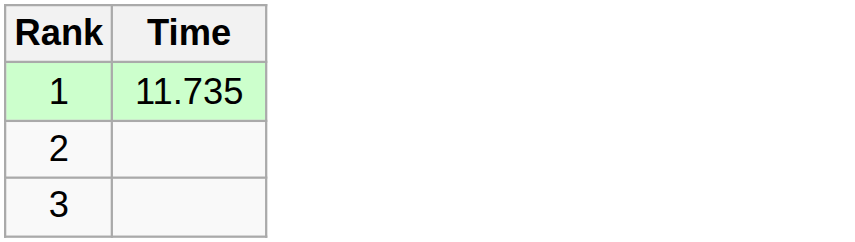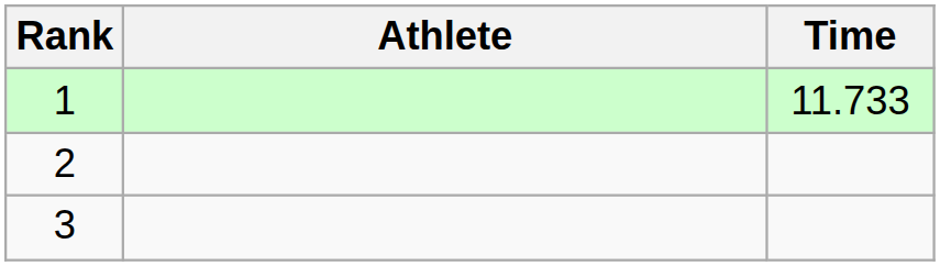+ column: Athlete
1 | Time: 11.735 -> 11.733
